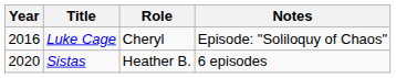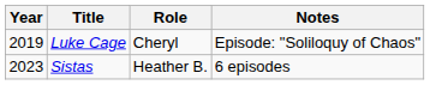Luke Cage | Year: 2016 -> 2019
Sistas | Year: 2020 -> 2023
